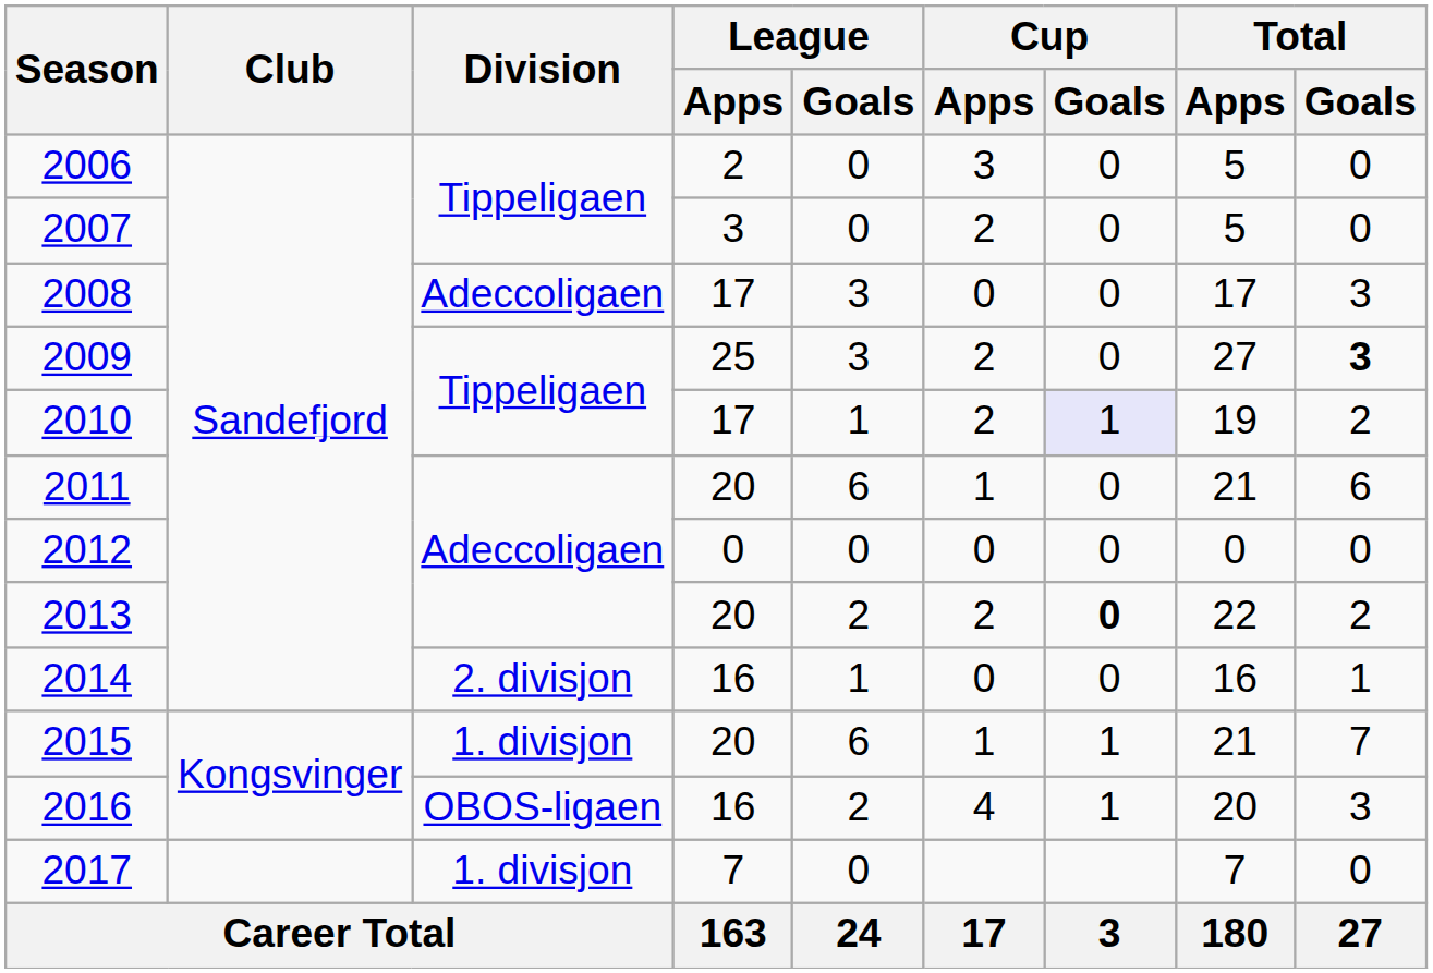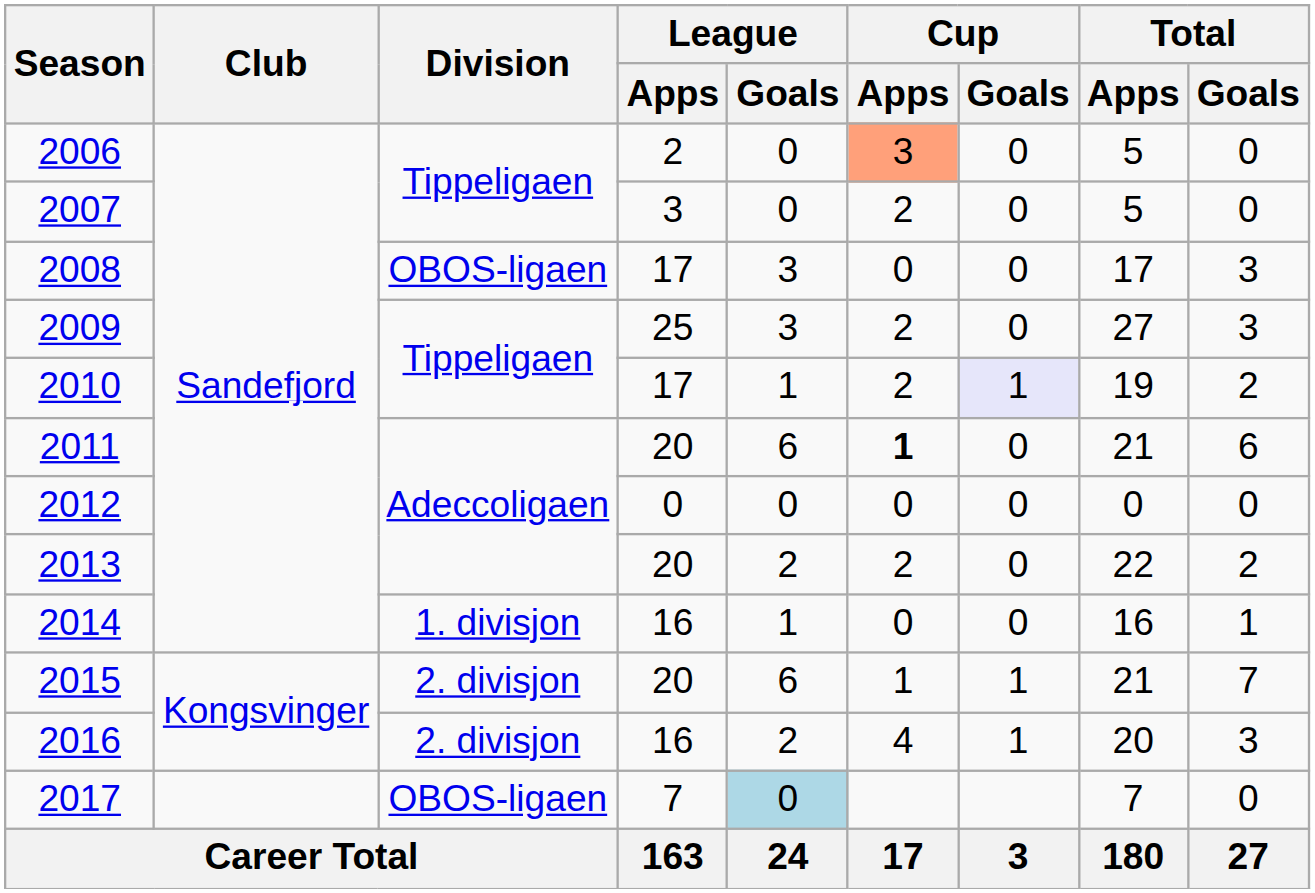2006 | Cup / Apps: no background -> lightsalmon background
2008 | Division: Adeccoligaen -> OBOS-ligaen
2009 | Total / Goals: bold -> normal
2011 | Cup / Apps: normal -> bold
2013 | Cup / Goals: bold -> normal
2014 | Division: 2. divisjon -> 1. divisjon
2015 | Division: 1. divisjon -> 2. divisjon
2016 | Division: OBOS-ligaen -> 2. divisjon
2017 | Division: 1. divisjon -> OBOS-ligaen
2017 | League / Goals: no background -> lightblue background
